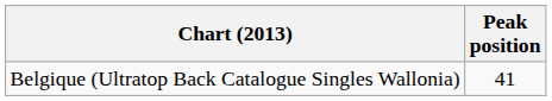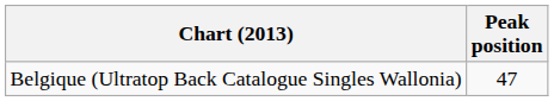Belgique (Ultratop Back Catalogue Singles Wallonia) | Peak position: 41 -> 47
